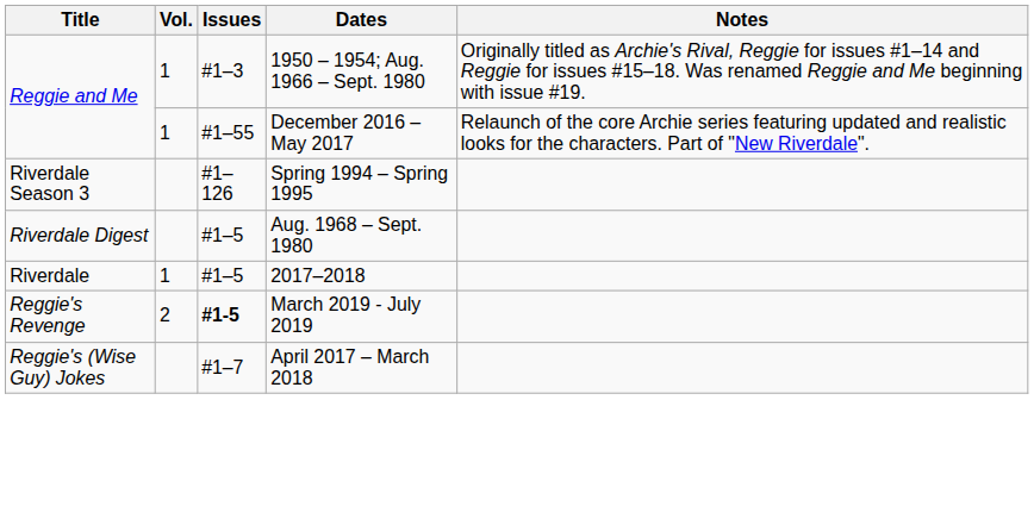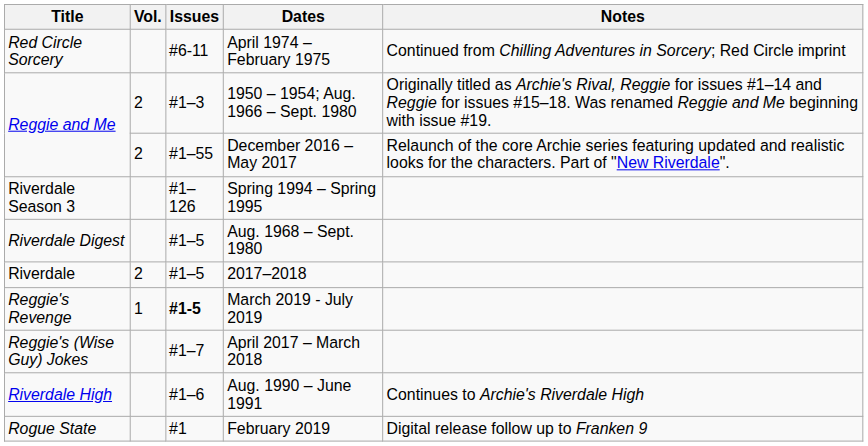+ row: Red Circle Sorcery | #6-11 | April 1974 – February 1975 | Continued from Chilling Adventures in Sorcery; Red Circle imprint
1950 – 1954; Aug. 1966 – Sept. 1980 | Vol.: 1 -> 2
December 2016 – May 2017 | Vol.: 1 -> 2
2017–2018 | Vol.: 1 -> 2
March 2019 - July 2019 | Vol.: 2 -> 1
+ row: Riverdale High | #1–6 | Aug. 1990 – June 1991 | Continues to Archie's Riverdale High
+ row: Rogue State | #1 | February 2019 | Digital release follow up to Franken 9
